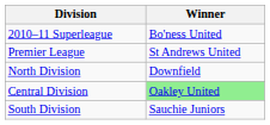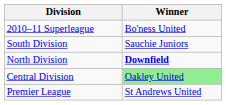rows swapped: Premier League <-> South Division
North Division | Winner: normal -> bold
